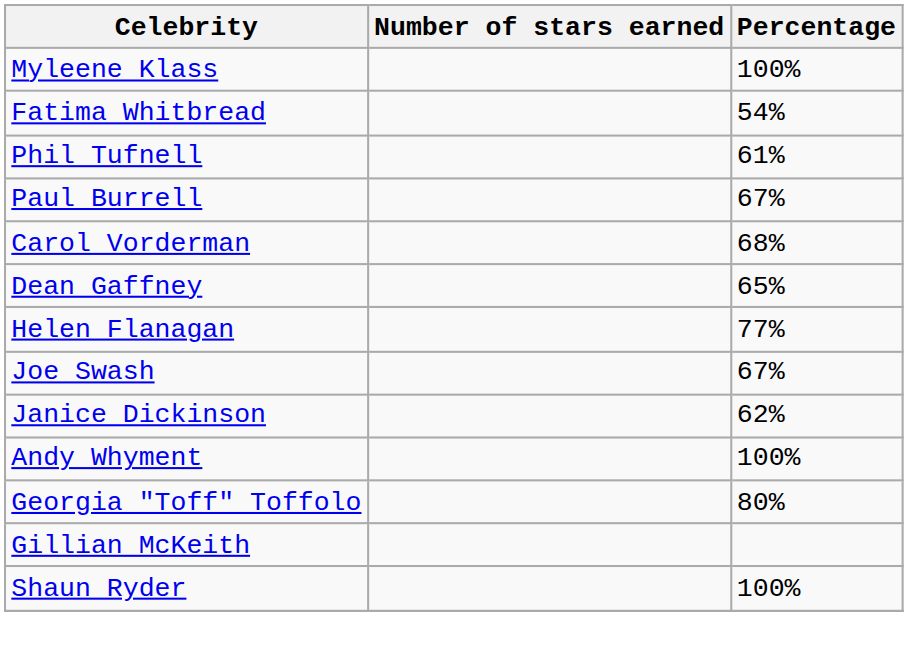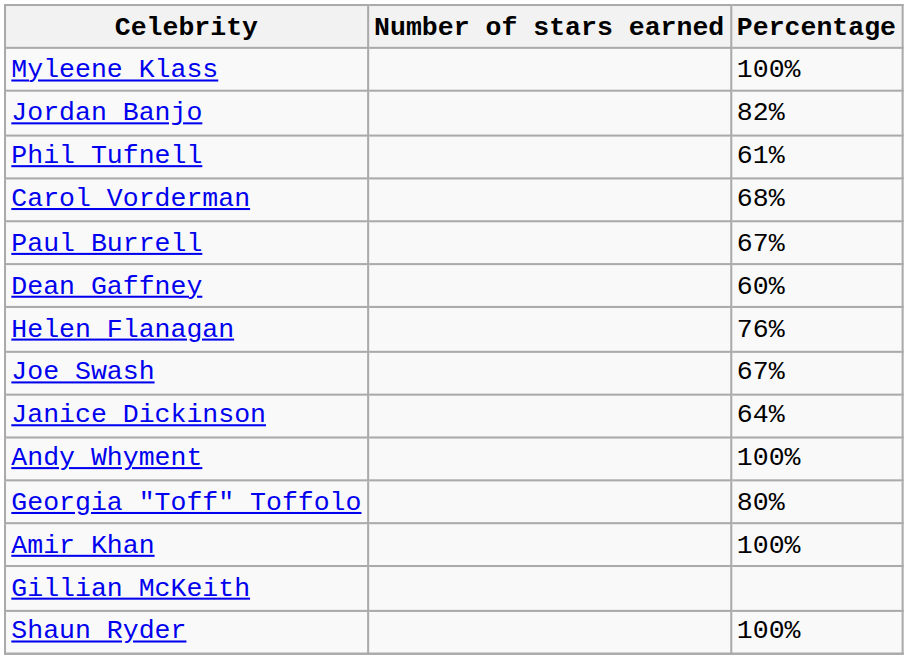+ row: Jordan Banjo | 82%
- row: Fatima Whitbread | 54%
rows swapped: Carol Vorderman <-> Paul Burrell
Dean Gaffney | Percentage: 65% -> 60%
Helen Flanagan | Percentage: 77% -> 76%
Janice Dickinson | Percentage: 62% -> 64%
+ row: Amir Khan | 100%
